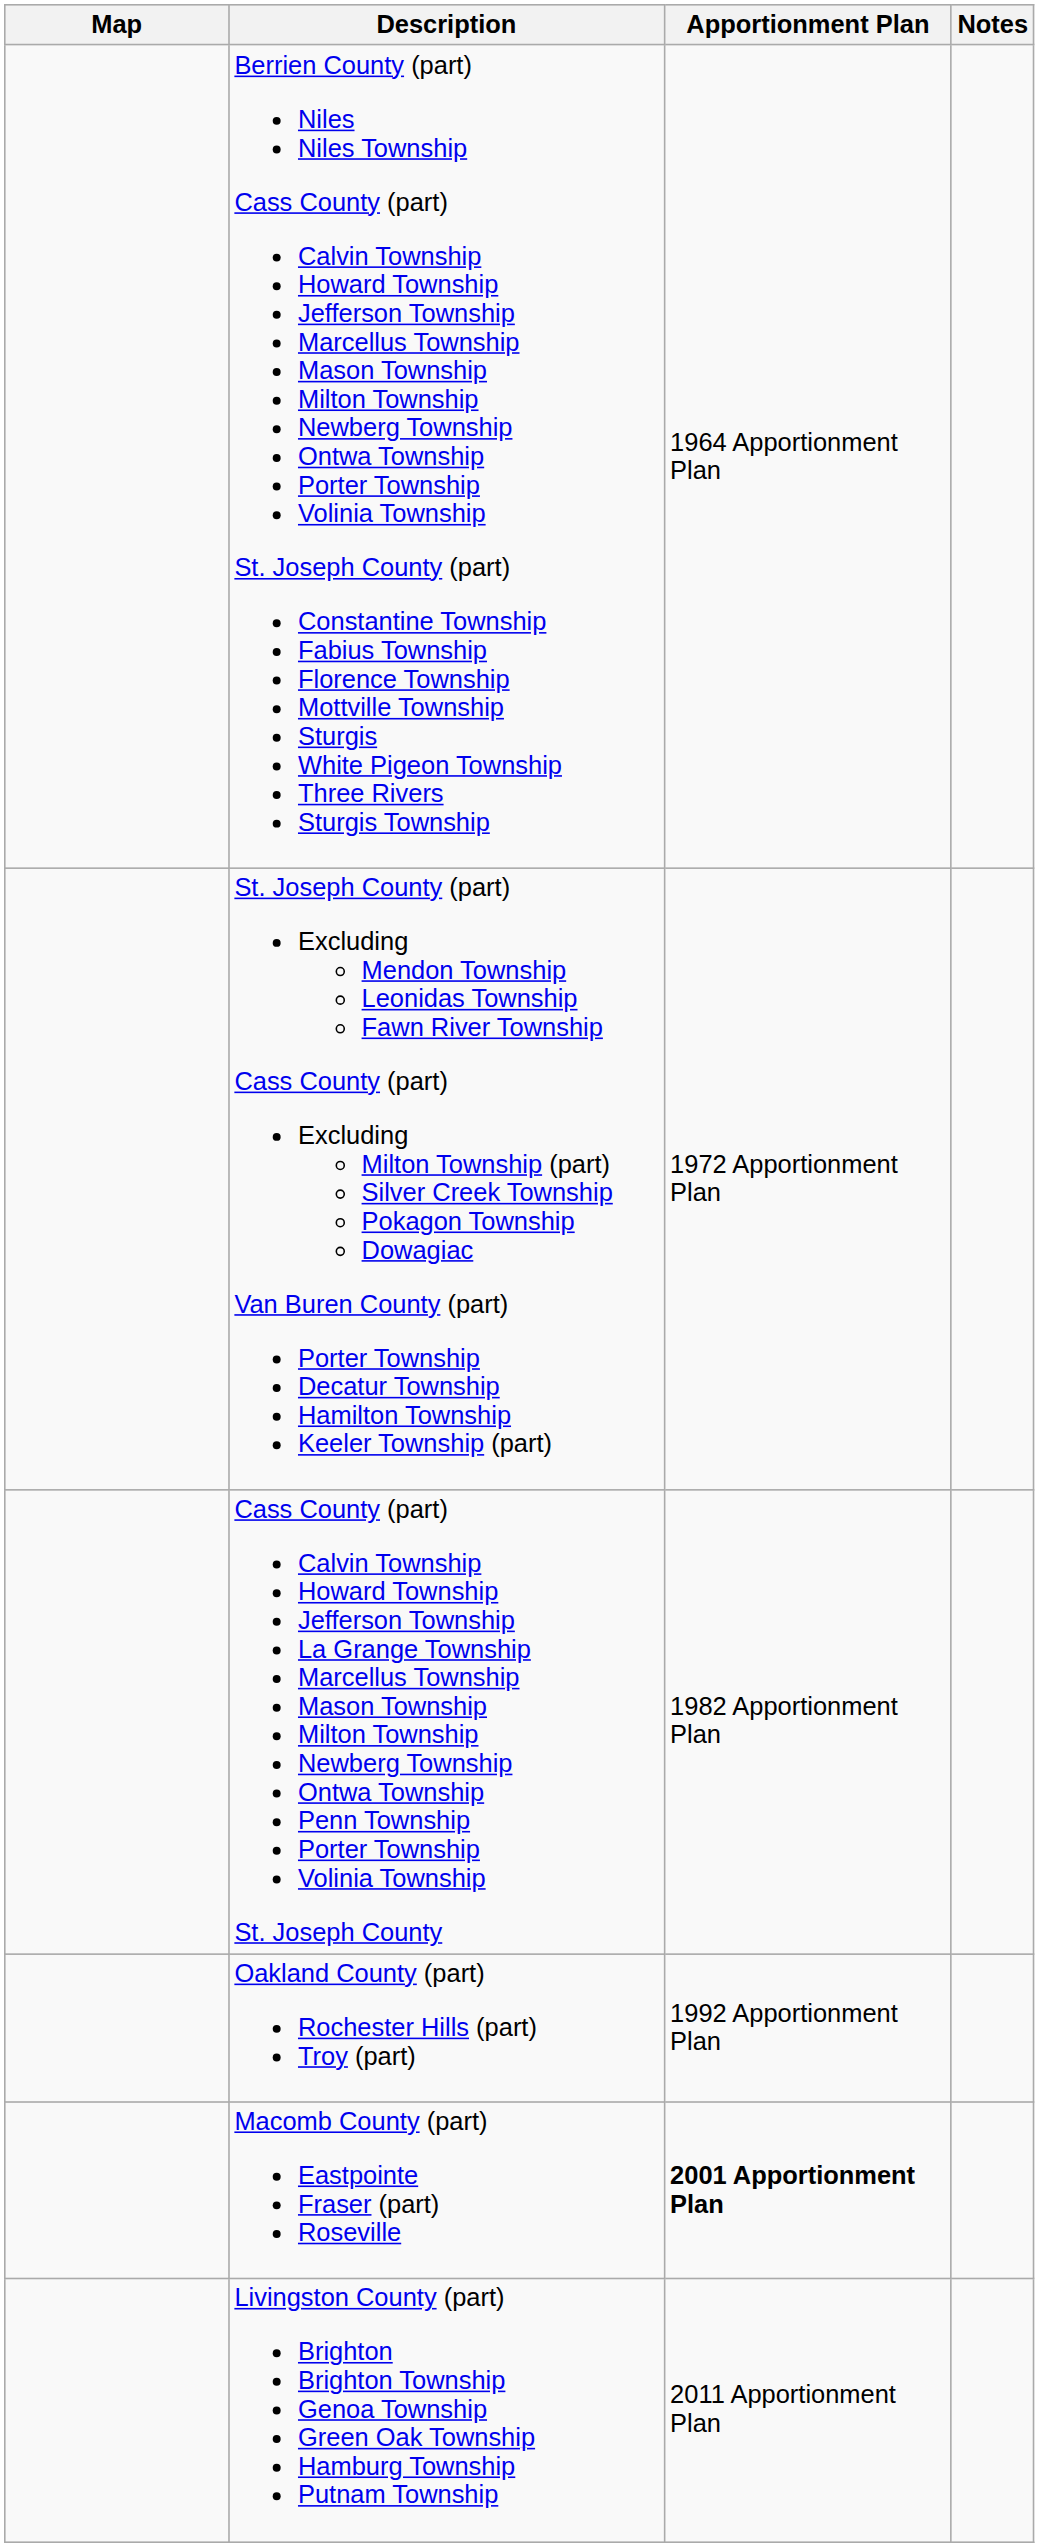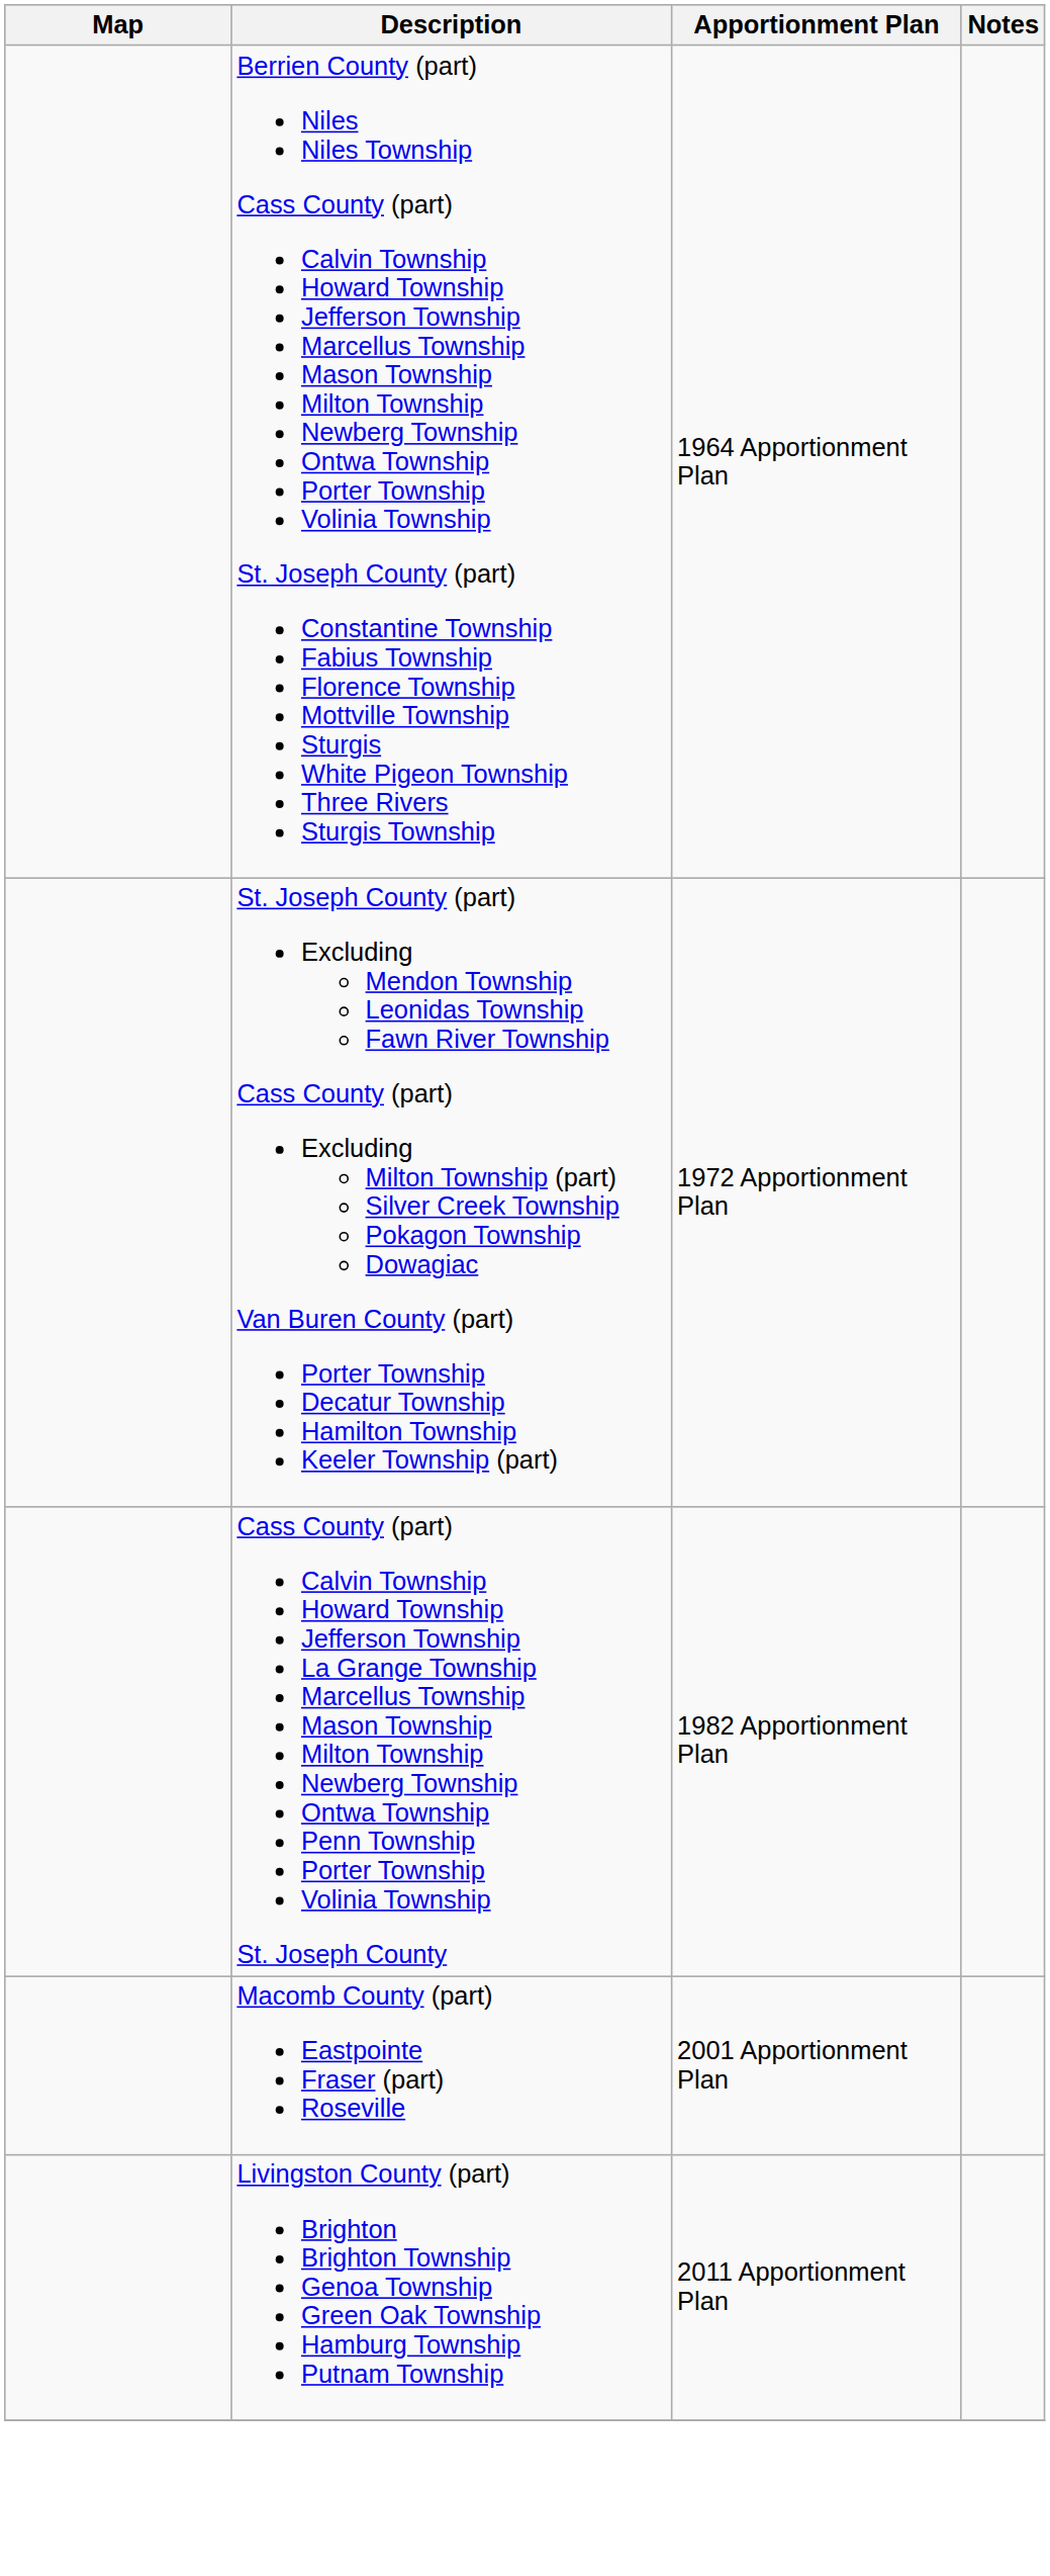- row: Oakland County (part) Rochester Hills (part) Troy (part) | 1992 Apportionment Plan
Macomb County (part) Eastpointe Fraser (part) Roseville | Apportionment Plan: bold -> normal
